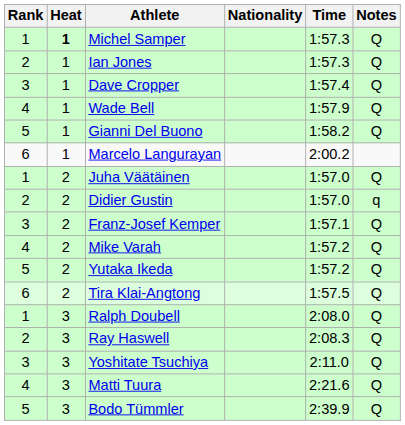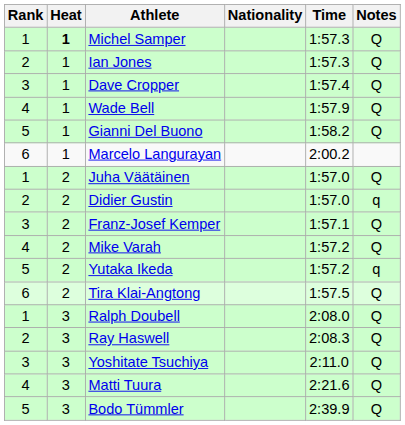Yutaka Ikeda | Notes: Q -> q
